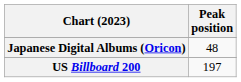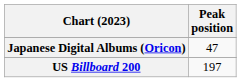Japanese Digital Albums (Oricon) | Peak position: 48 -> 47
